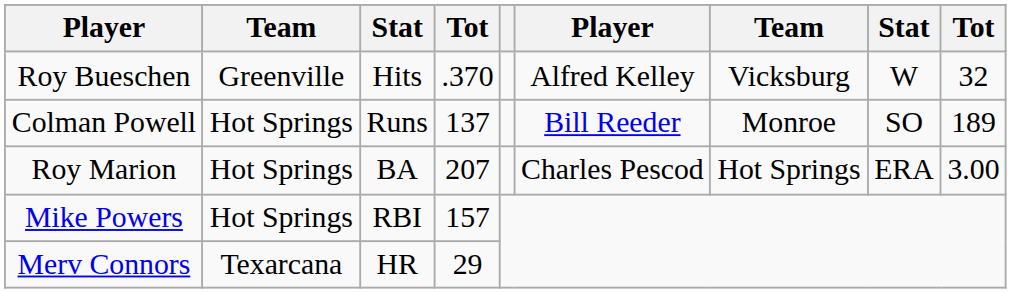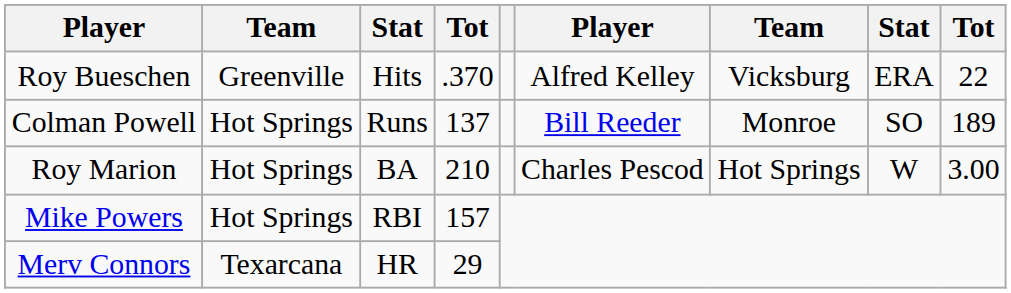Roy Bueschen | column 8: W -> ERA
Roy Bueschen | column 9: 32 -> 22
Roy Marion | column 4: 207 -> 210
Roy Marion | column 8: ERA -> W
